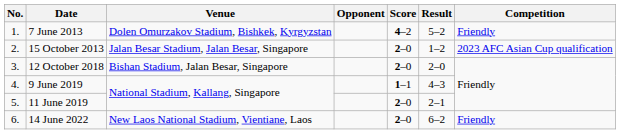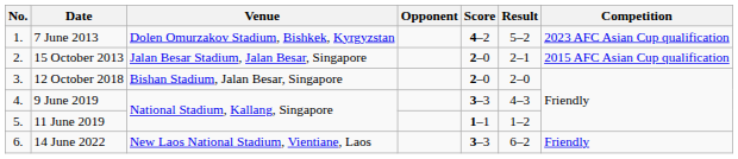7 June 2013 | Competition: Friendly -> 2023 AFC Asian Cup qualification
15 October 2013 | Result: 1–2 -> 2–1
15 October 2013 | Competition: 2023 AFC Asian Cup qualification -> 2015 AFC Asian Cup qualification
9 June 2019 | Score: 1–1 -> 3–3
11 June 2019 | Score: 2–0 -> 1–1
11 June 2019 | Result: 2–1 -> 1–2
14 June 2022 | Score: 2–0 -> 3–3
